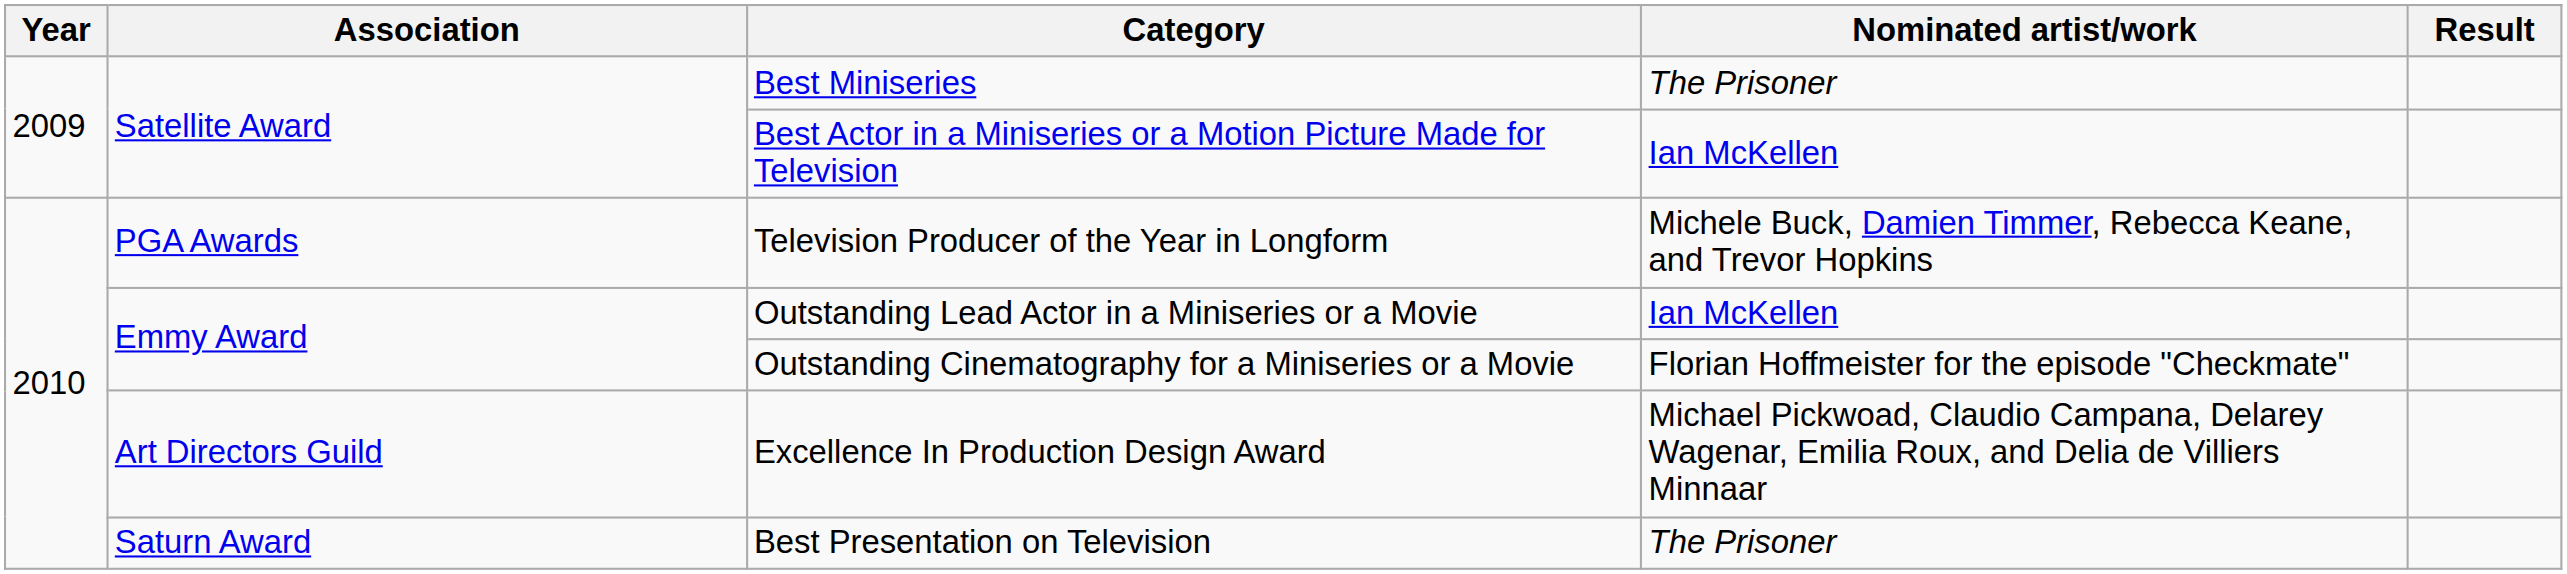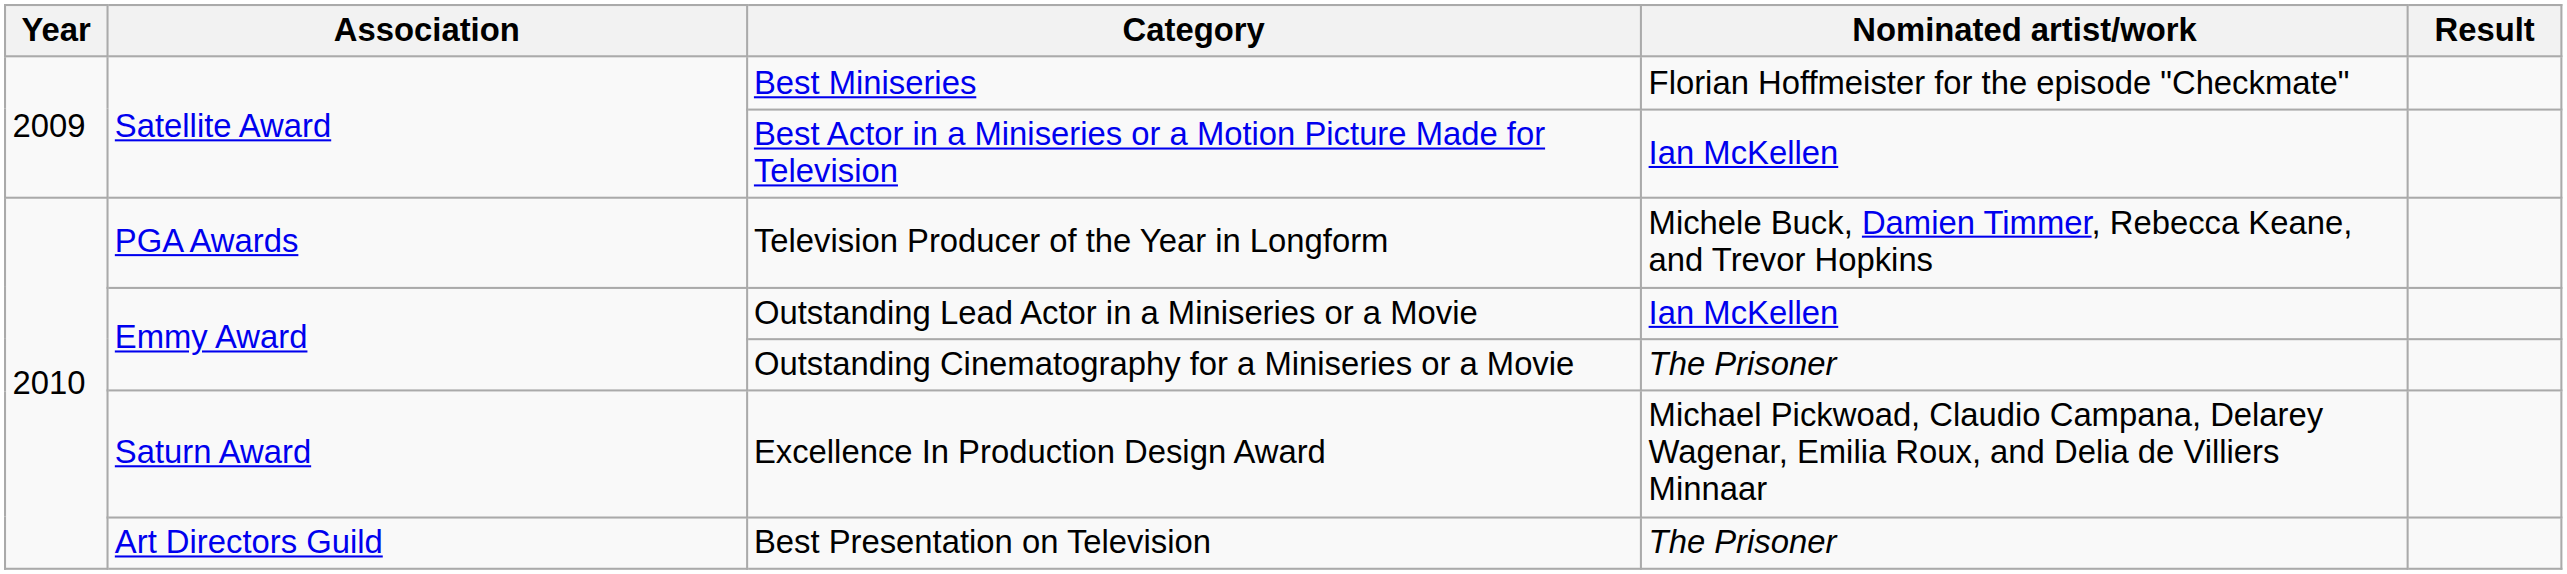Best Miniseries | Nominated artist/work: The Prisoner -> Florian Hoffmeister for the episode "Checkmate"
Outstanding Cinematography for a Miniseries or a Movie | Nominated artist/work: Florian Hoffmeister for the episode "Checkmate" -> The Prisoner
Excellence In Production Design Award | Association: Art Directors Guild -> Saturn Award
Best Presentation on Television | Association: Saturn Award -> Art Directors Guild
